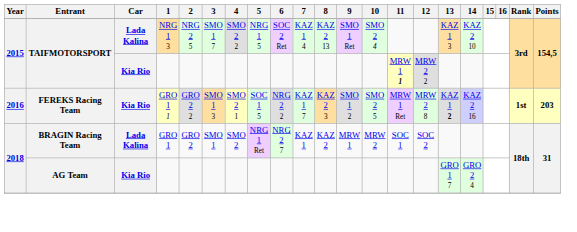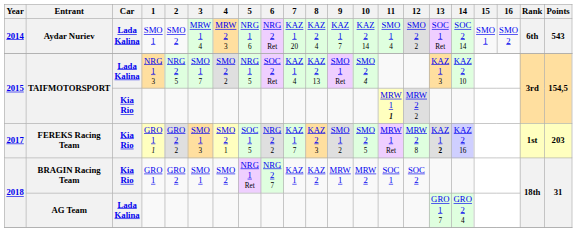+ row: 2014 | Aydar Nuriev | Lada Kalina | SMO 1 | SMO 2 | MRW 1 4 | MRW 2 3 | NRG 1 6 | NRG 2 Ret | KAZ 1 20 | KAZ 2 4 | KAZ 1 7 | KAZ 2 14 | SMO 1 4 | SMO 2 2 | SOC 1 Ret | SOC 2 14 | SMO 1 | SMO 2 | 6th | 543
FEREKS Racing Team | Year: 2016 -> 2017
BRAGIN Racing Team | Car: Lada Kalina -> Kia Rio
AG Team | Car: Kia Rio -> Lada Kalina
